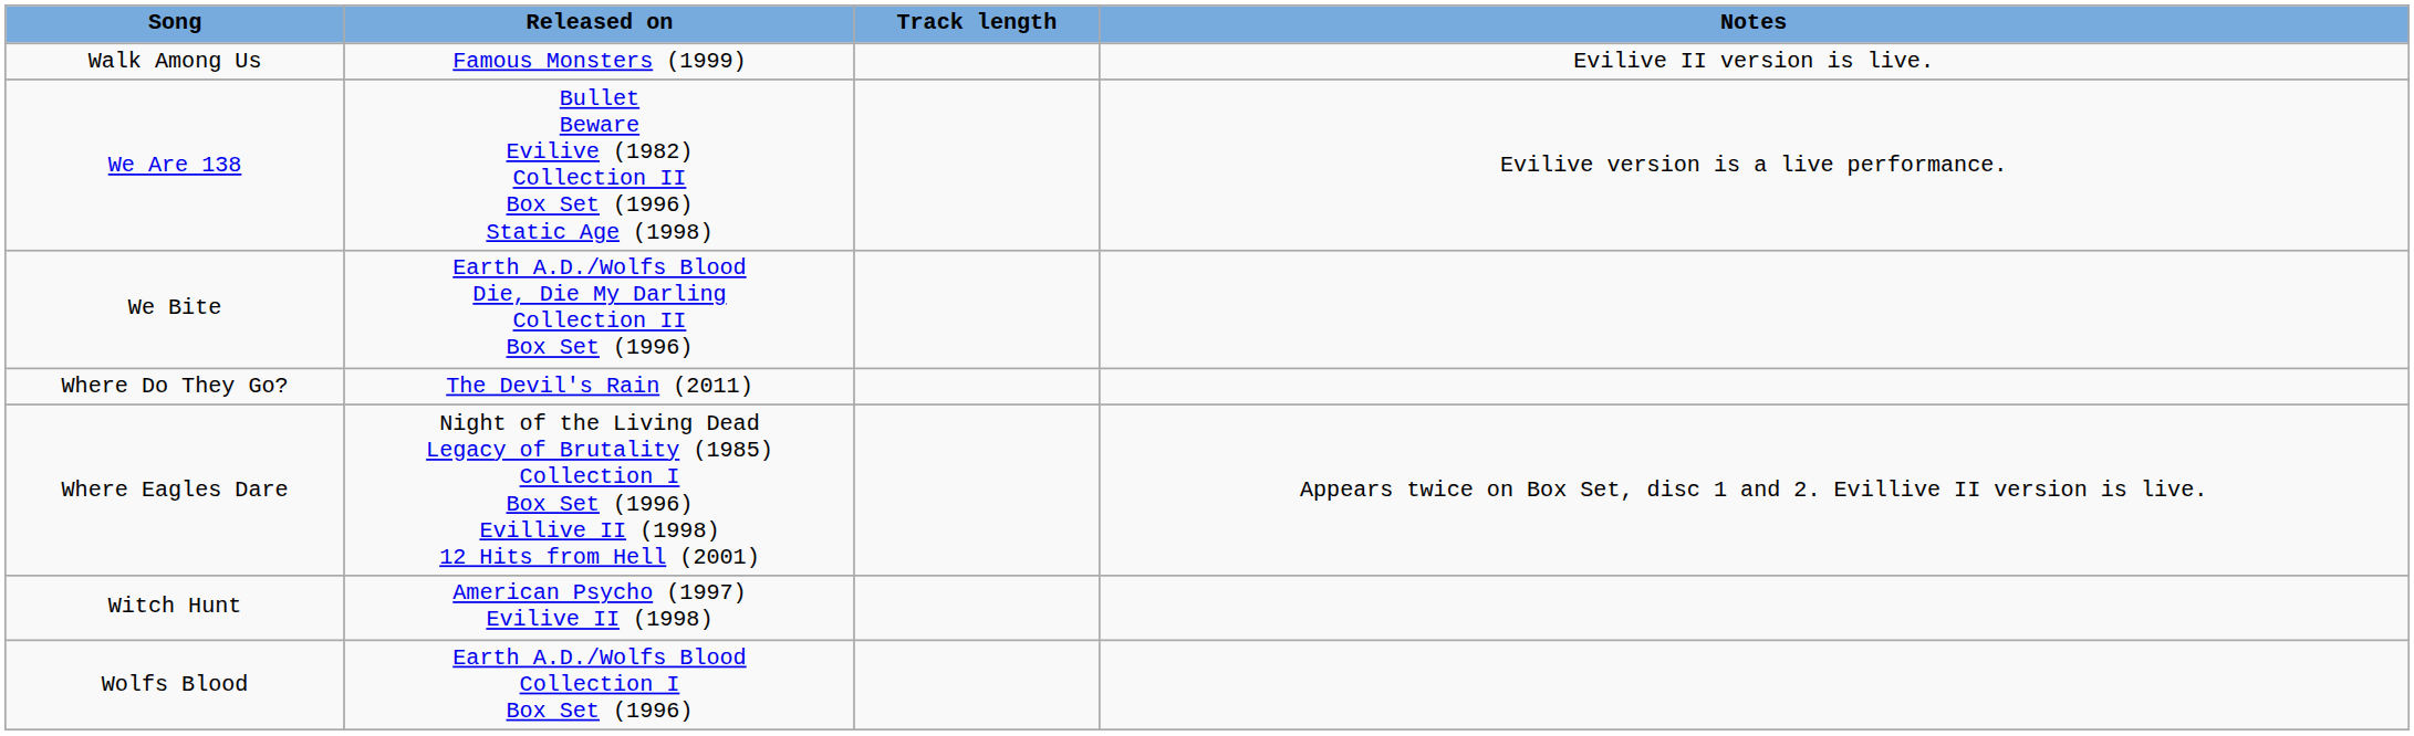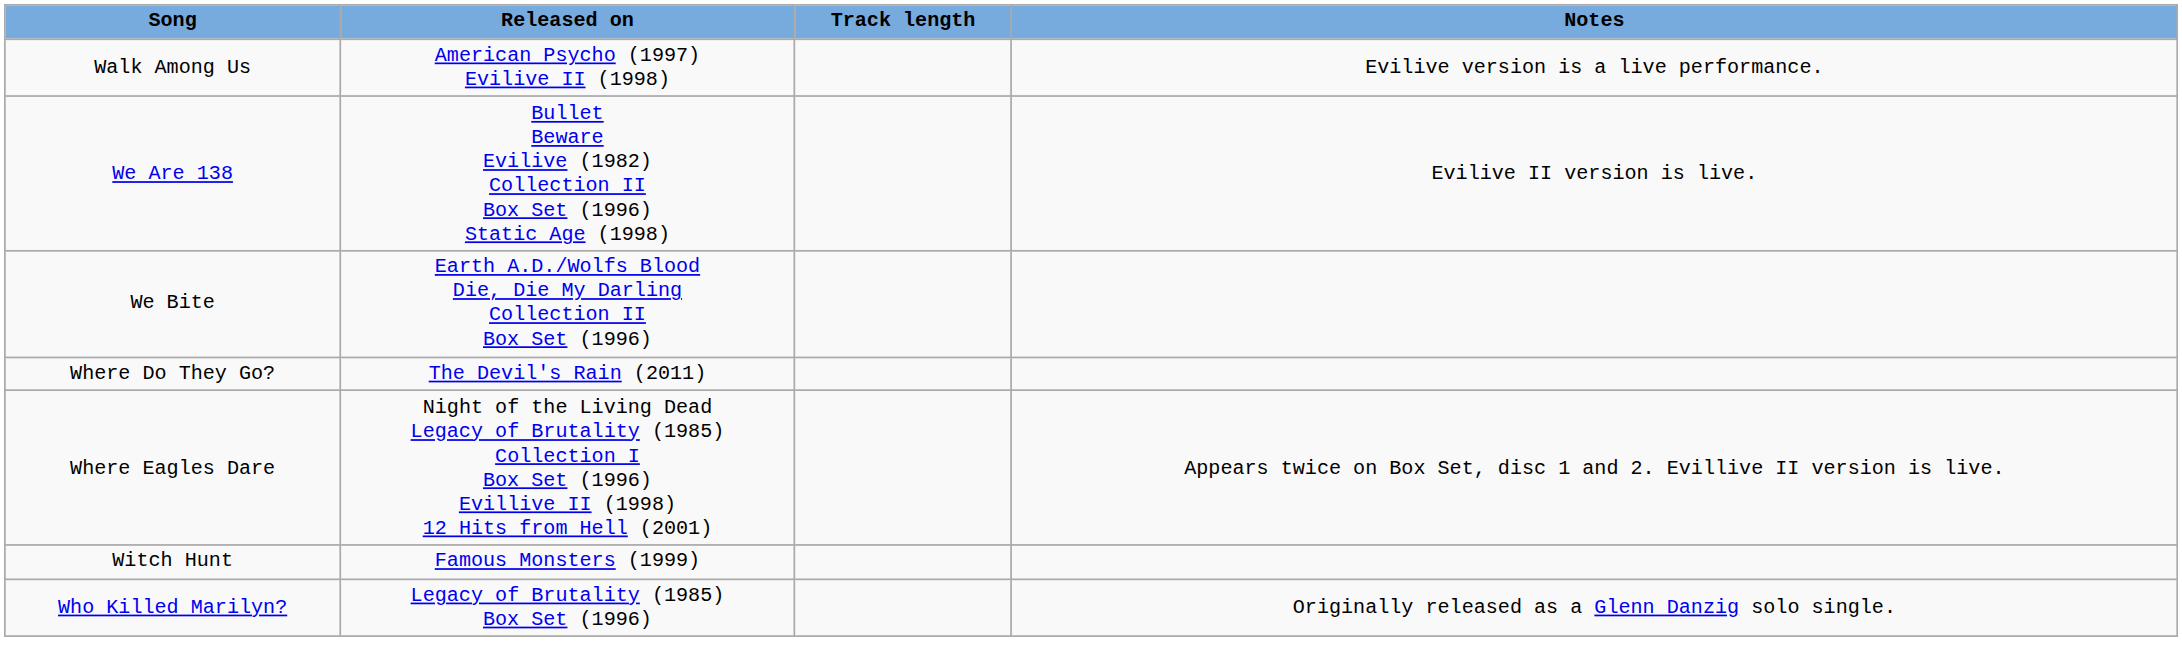Walk Among Us | Released on: Famous Monsters (1999) -> American Psycho (1997) Evilive II (1998)
Walk Among Us | Notes: Evilive II version is live. -> Evilive version is a live performance.
We Are 138 | Notes: Evilive version is a live performance. -> Evilive II version is live.
Witch Hunt | Released on: American Psycho (1997) Evilive II (1998) -> Famous Monsters (1999)
+ row: Who Killed Marilyn? | Legacy of Brutality (1985) Box Set (1996) | Originally released as a Glenn Danzig solo single.
- row: Wolfs Blood | Earth A.D./Wolfs Blood Collection I Box Set (1996)
